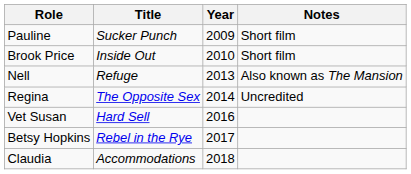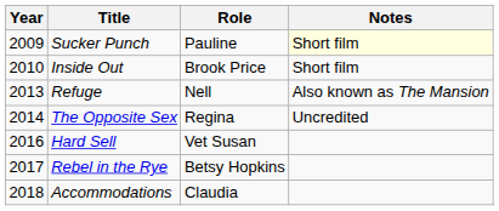columns swapped: Year <-> Role
Sucker Punch | Notes: no background -> lightyellow background
